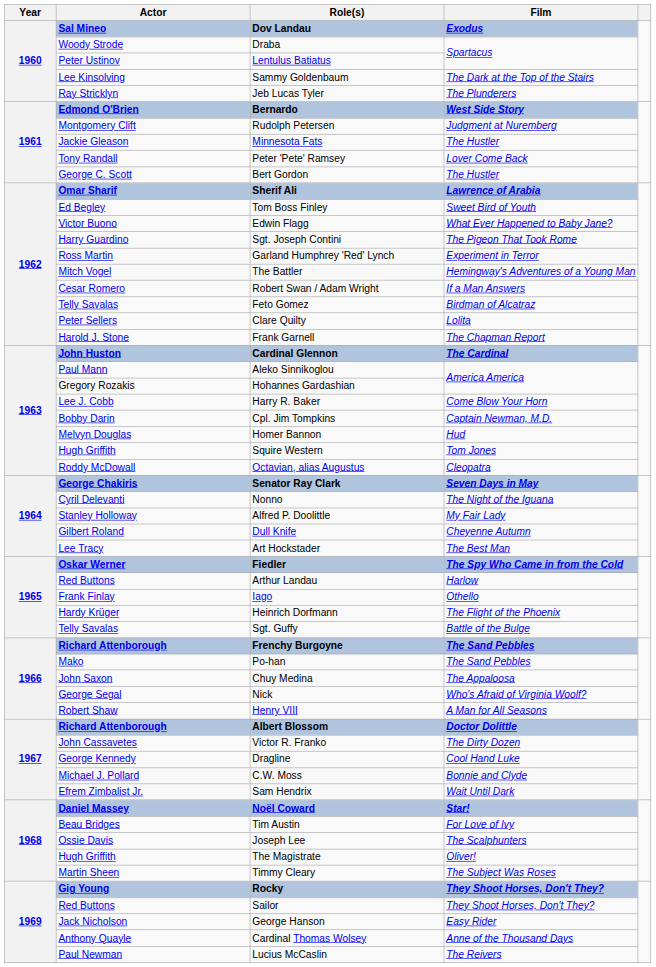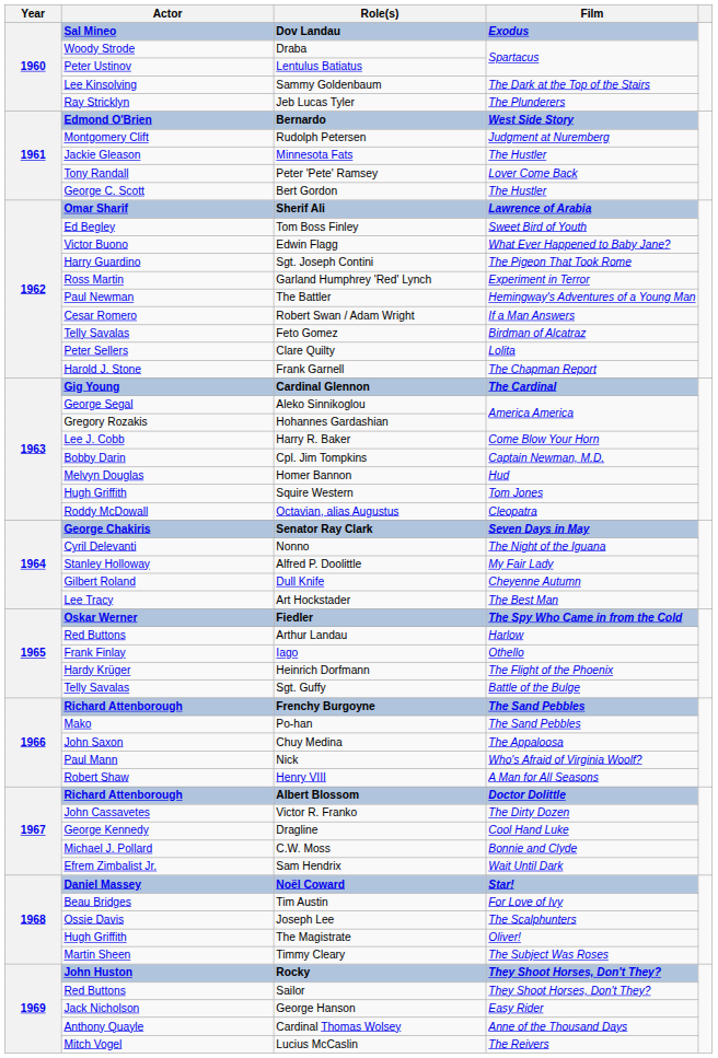The Battler | Actor: Mitch Vogel -> Paul Newman
Cardinal Glennon | Actor: John Huston -> Gig Young
Aleko Sinnikoglou | Actor: Paul Mann -> George Segal
Nick | Actor: George Segal -> Paul Mann
Rocky | Actor: Gig Young -> John Huston
Lucius McCaslin | Actor: Paul Newman -> Mitch Vogel
